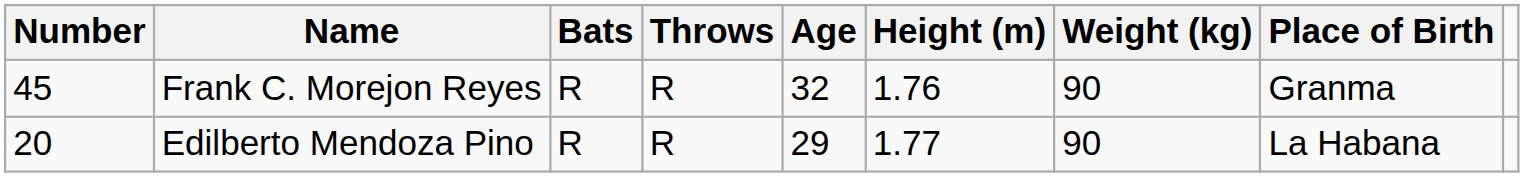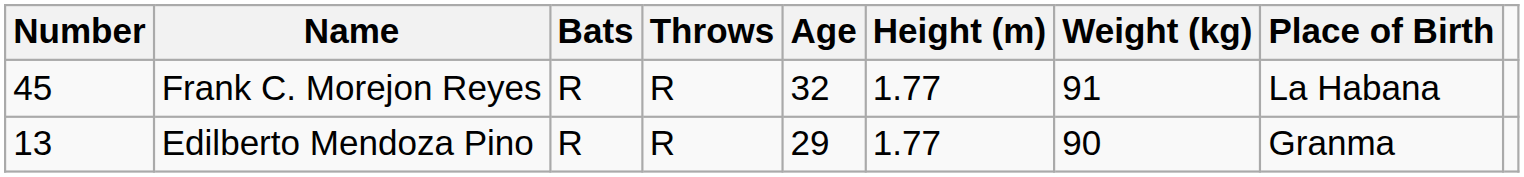Frank C. Morejon Reyes | Height (m): 1.76 -> 1.77
Frank C. Morejon Reyes | Weight (kg): 90 -> 91
Frank C. Morejon Reyes | Place of Birth: Granma -> La Habana
Edilberto Mendoza Pino | Number: 20 -> 13
Edilberto Mendoza Pino | Place of Birth: La Habana -> Granma
